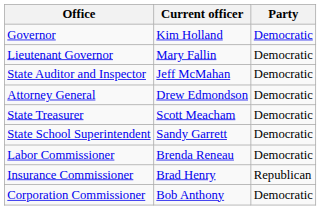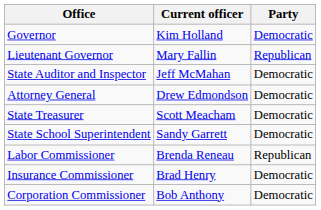Lieutenant Governor | Party: Democratic -> Republican
Labor Commissioner | Party: Democratic -> Republican
Insurance Commissioner | Party: Republican -> Democratic
